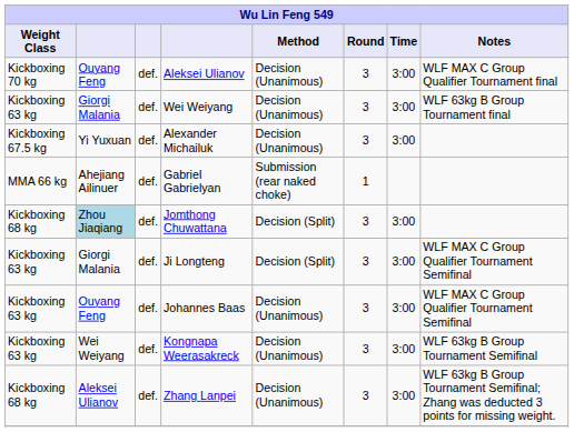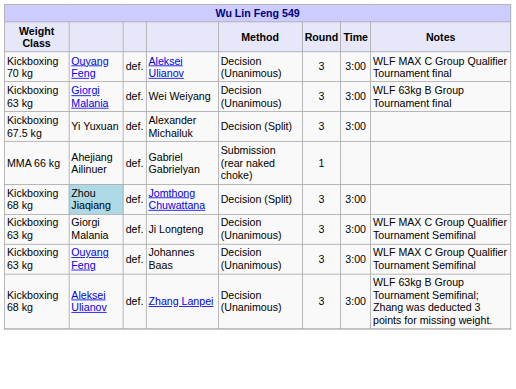Alexander Michailuk | Method: Decision (Unanimous) -> Decision (Split)
Ji Longteng | Method: Decision (Split) -> Decision (Unanimous)
- row: Kickboxing 63 kg | Wei Weiyang | def. | Kongnapa Weerasakreck | Decision (Unanimous) | 3 | 3:00 | WLF 63kg B Group Tournament Semifinal
